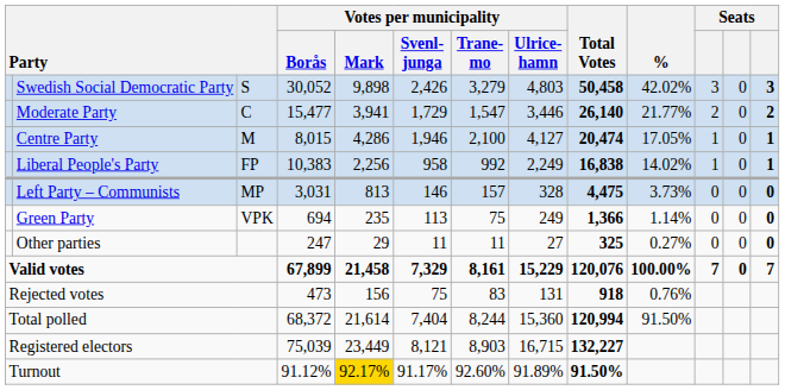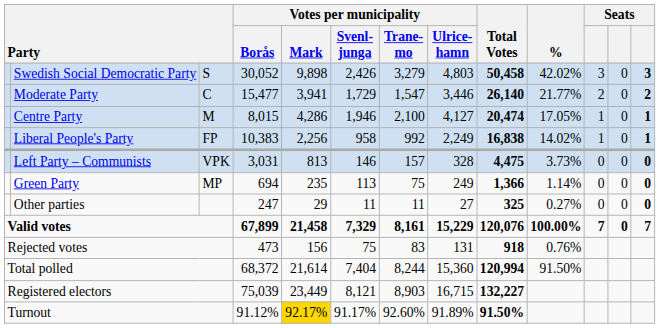Left Party – Communists | column 3: MP -> VPK
Green Party | column 3: VPK -> MP
